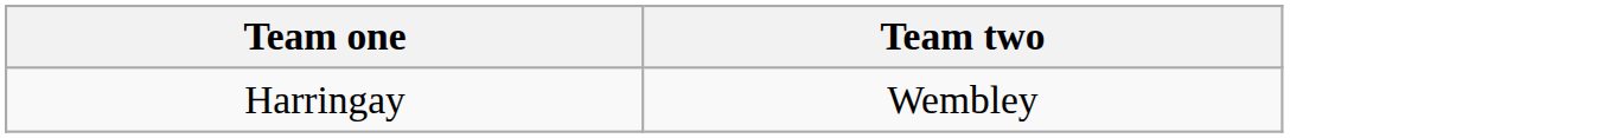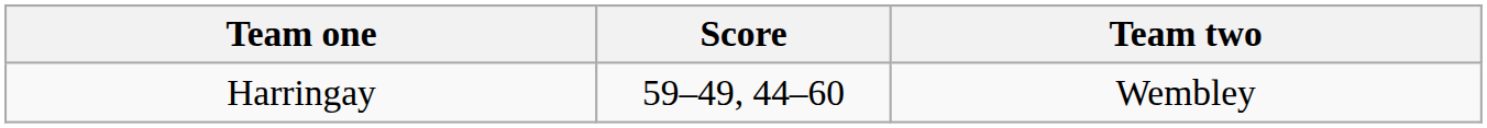+ column: Score | 59–49, 44–60
